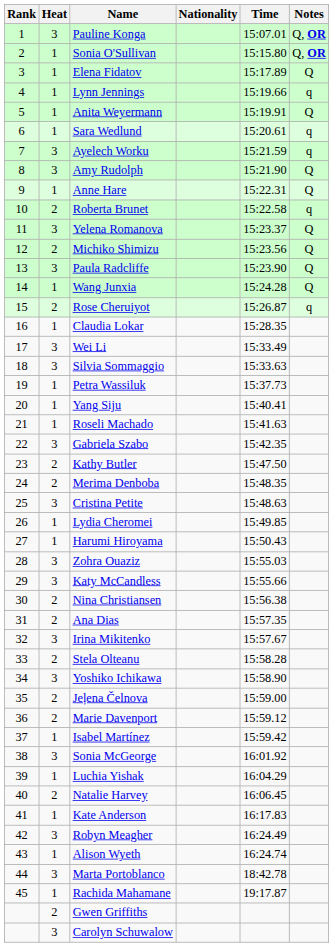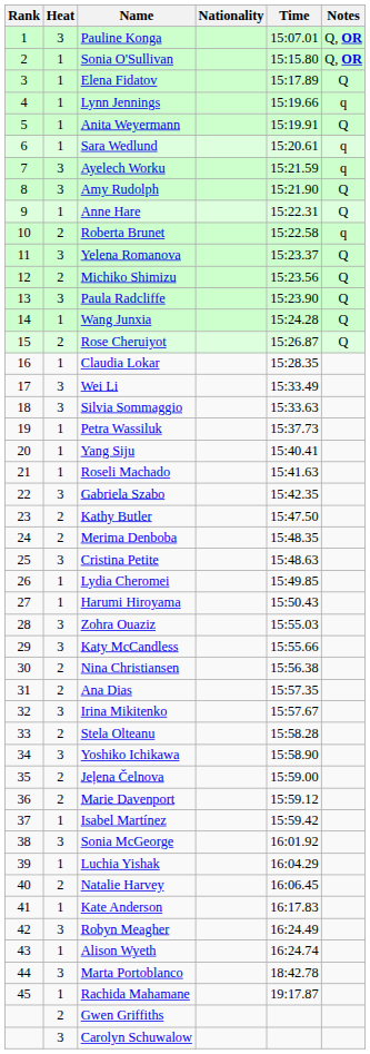Rose Cheruiyot | Notes: q -> Q
